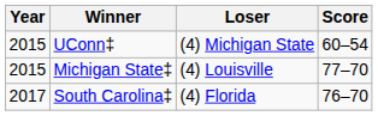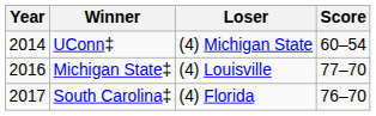UConn‡ | Year: 2015 -> 2014
Michigan State‡ | Year: 2015 -> 2016
